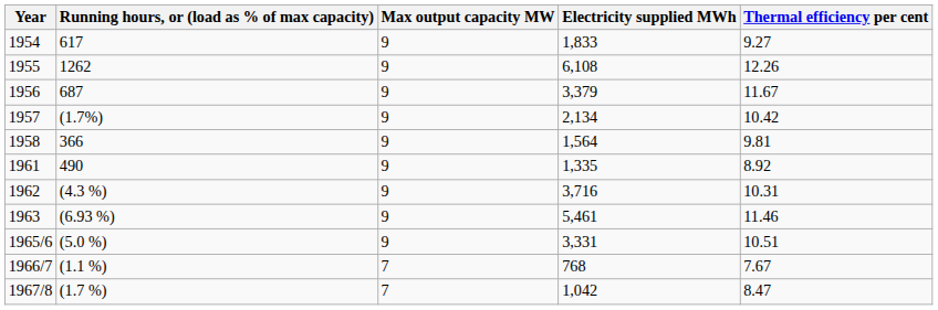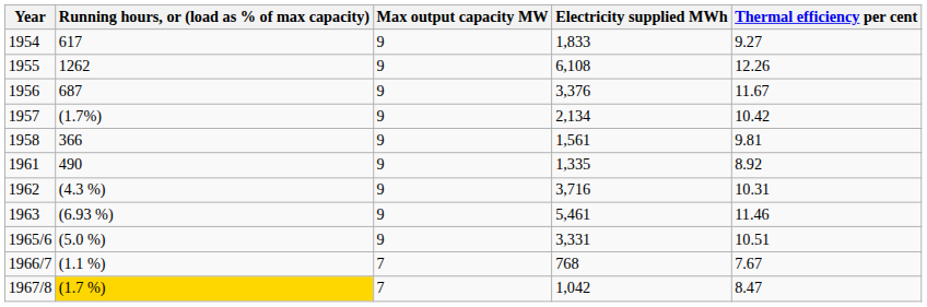1956 | Electricity supplied MWh: 3,379 -> 3,376
1958 | Electricity supplied MWh: 1,564 -> 1,561
1967/8 | Running hours, or (load as % of max capacity): no background -> gold background
